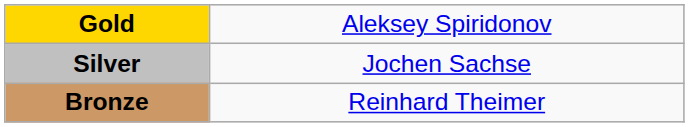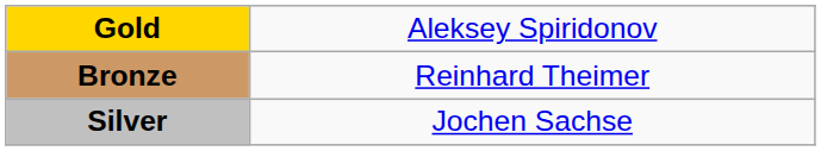rows swapped: Silver <-> Bronze
